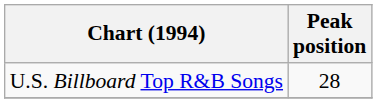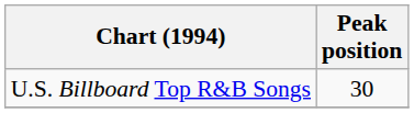U.S. Billboard Top R&B Songs | Peak position: 28 -> 30
